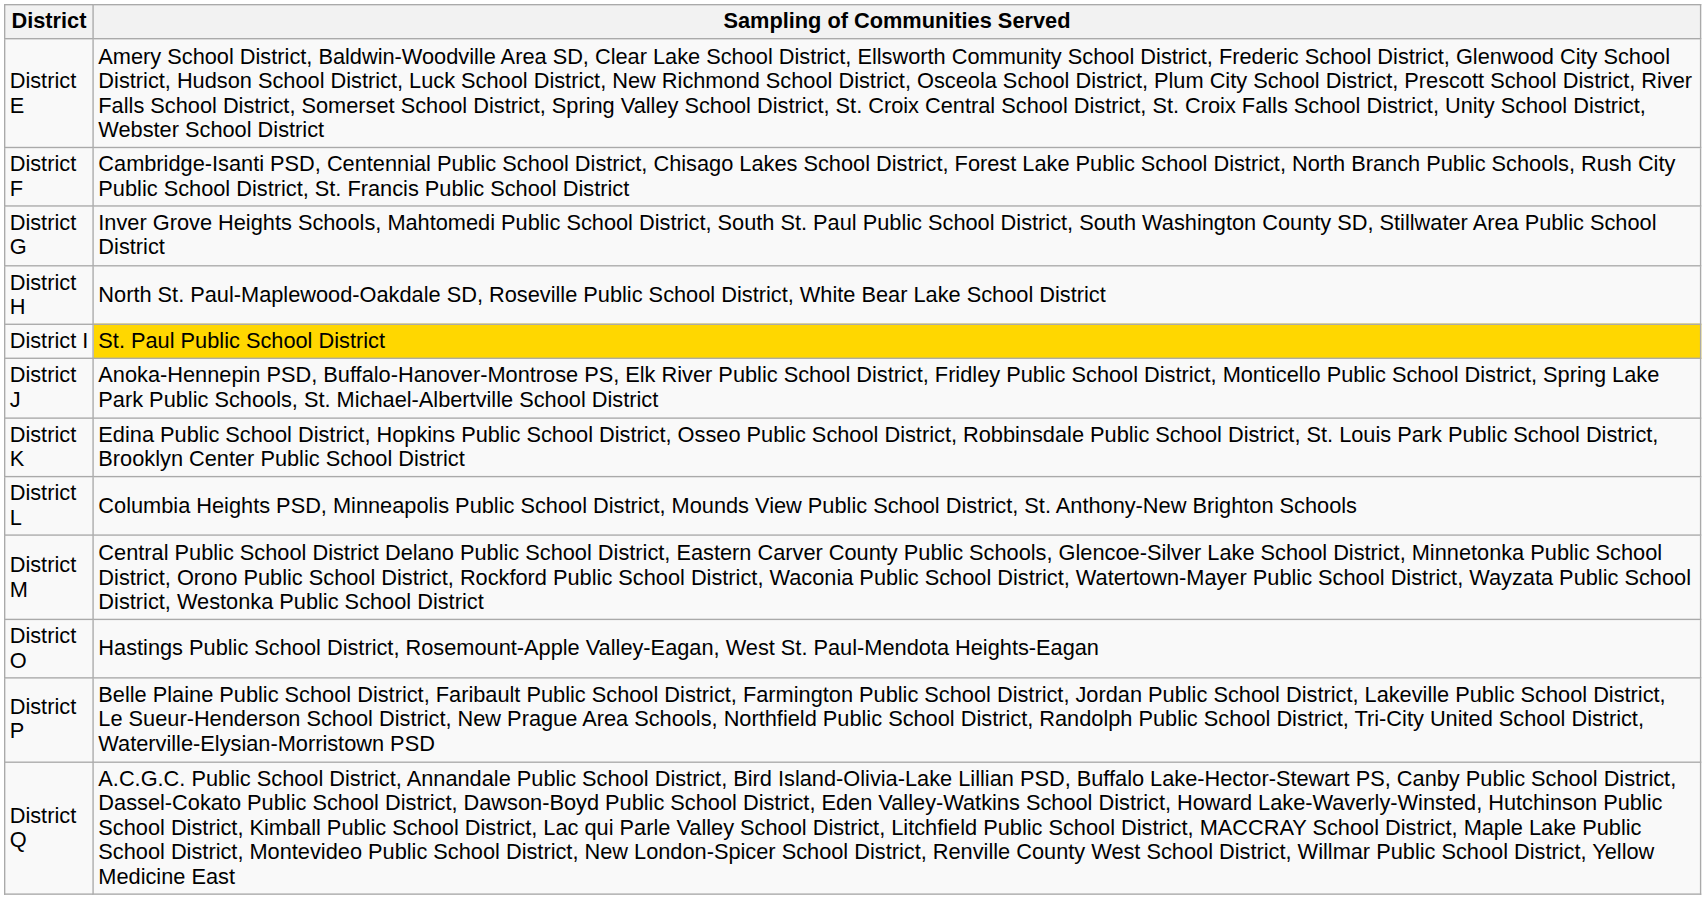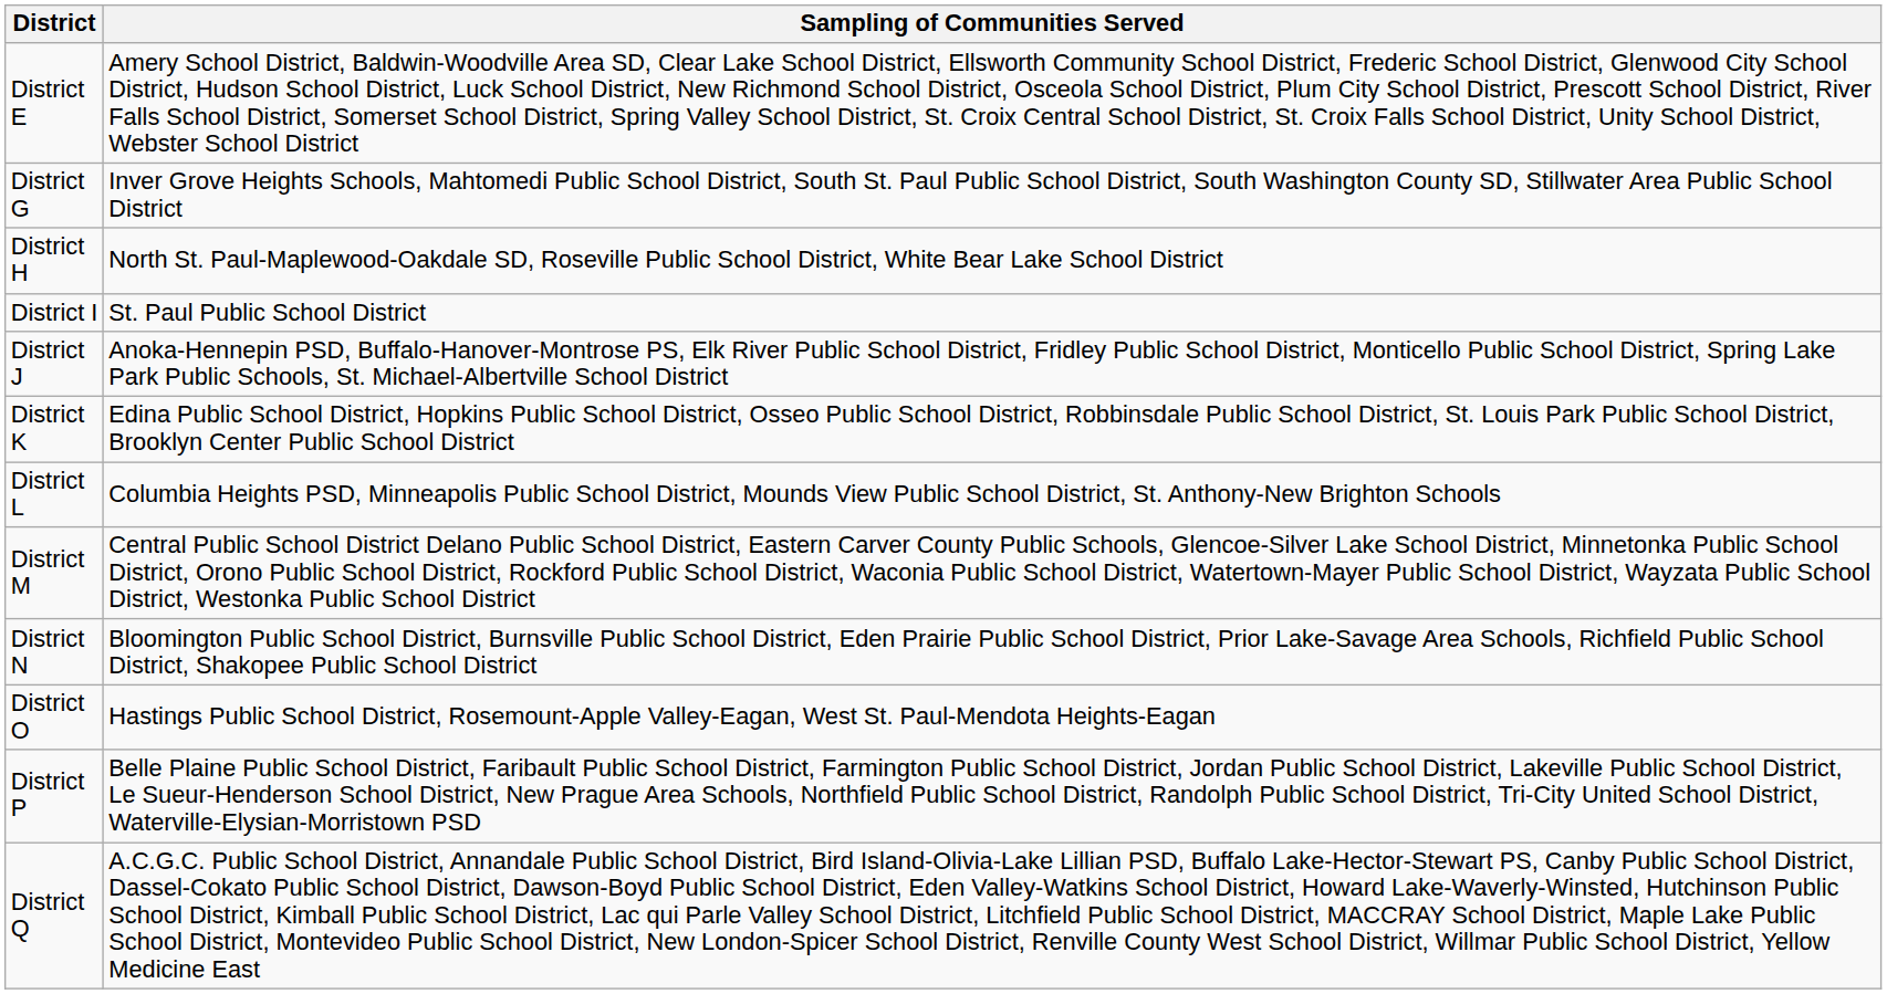- row: District F | Cambridge-Isanti PSD, Centennial Public School District, Chisago Lakes School District, Forest Lake Public School District, North Branch Public Schools, Rush City Public School District, St. Francis Public School District
District I | Sampling of Communities Served: gold background -> no background
+ row: District N | Bloomington Public School District, Burnsville Public School District, Eden Prairie Public School District, Prior Lake-Savage Area Schools, Richfield Public School District, Shakopee Public School District
